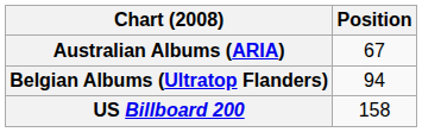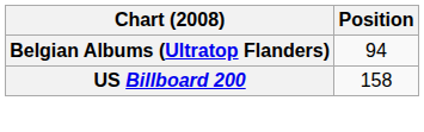- row: Australian Albums (ARIA) | 67
